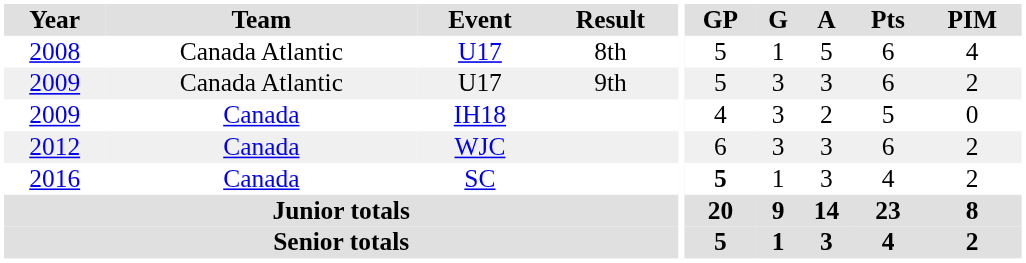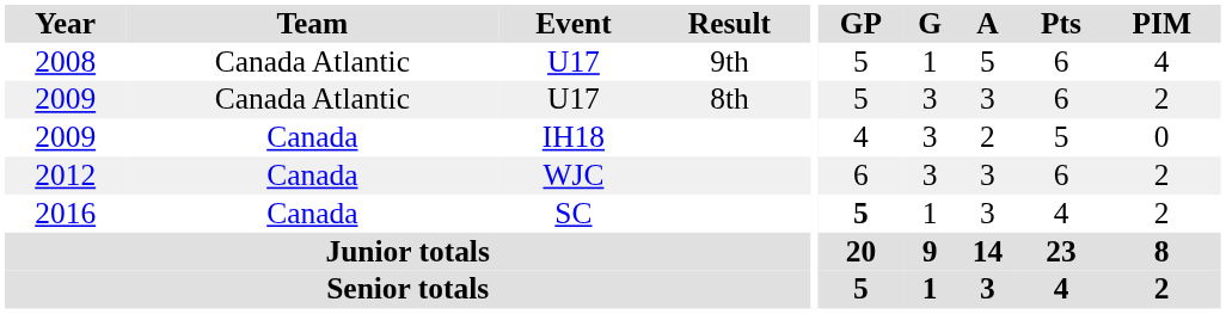2008 | Result: 8th -> 9th
2009 / U17 | Result: 9th -> 8th
